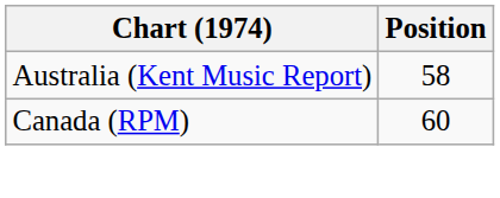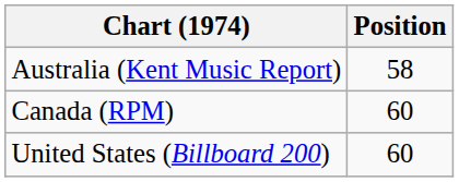+ row: United States (Billboard 200) | 60
